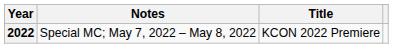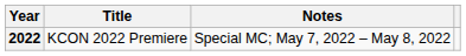columns swapped: Title <-> Notes
